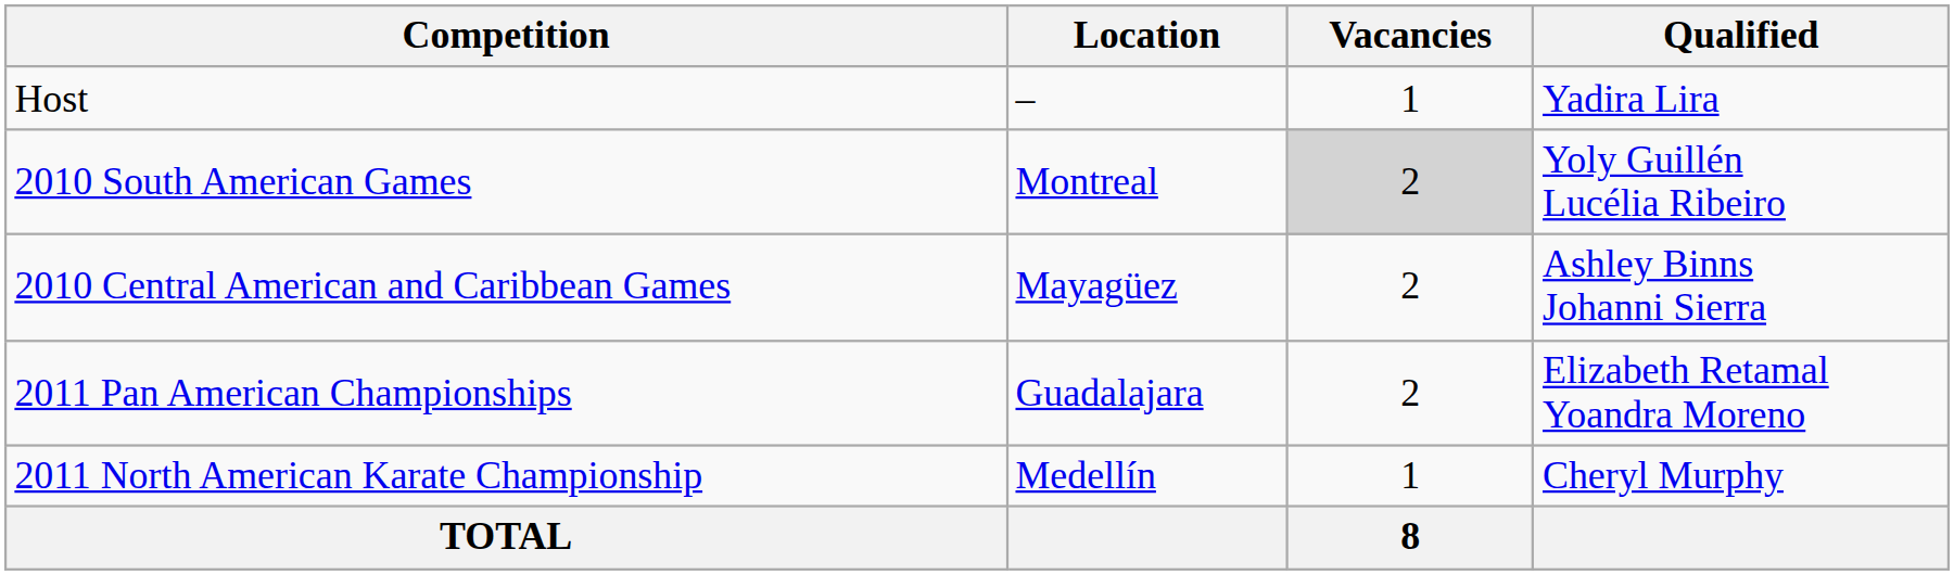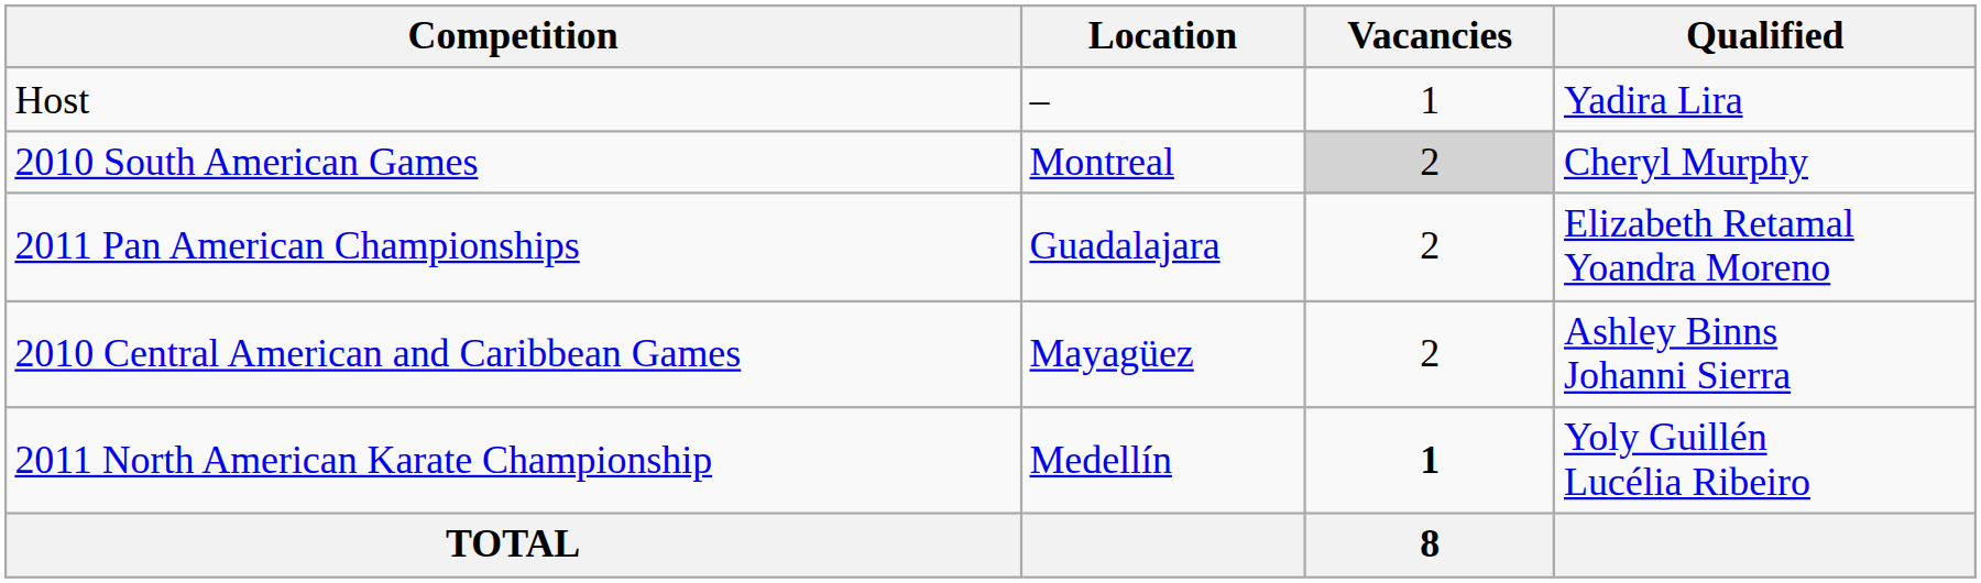2010 South American Games | Qualified: Yoly Guillén Lucélia Ribeiro -> Cheryl Murphy
rows swapped: 2010 Central American and Caribbean Games <-> 2011 Pan American Championships
2011 North American Karate Championship | Vacancies: normal -> bold
2011 North American Karate Championship | Qualified: Cheryl Murphy -> Yoly Guillén Lucélia Ribeiro
